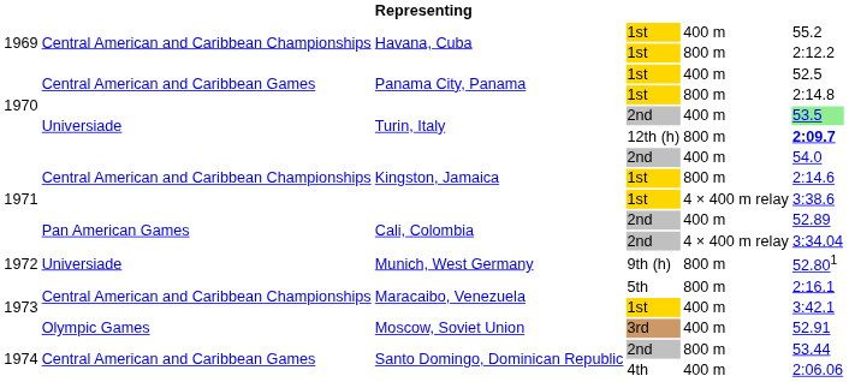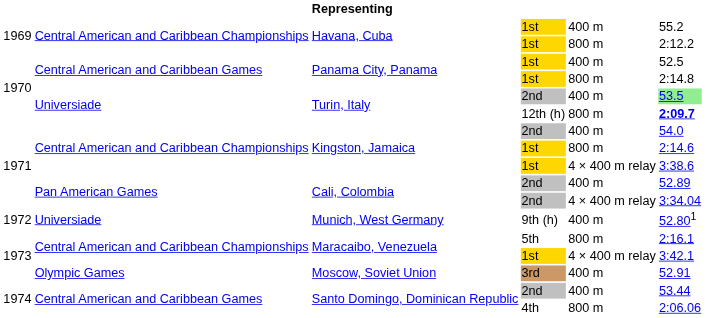Munich, West Germany | column 5: 800 m -> 400 m
Maracaibo, Venezuela / 1st | column 5: 400 m -> 4 × 400 m relay
Santo Domingo, Dominican Republic / 2nd | column 5: 800 m -> 400 m
Santo Domingo, Dominican Republic / 4th | column 5: 400 m -> 800 m
